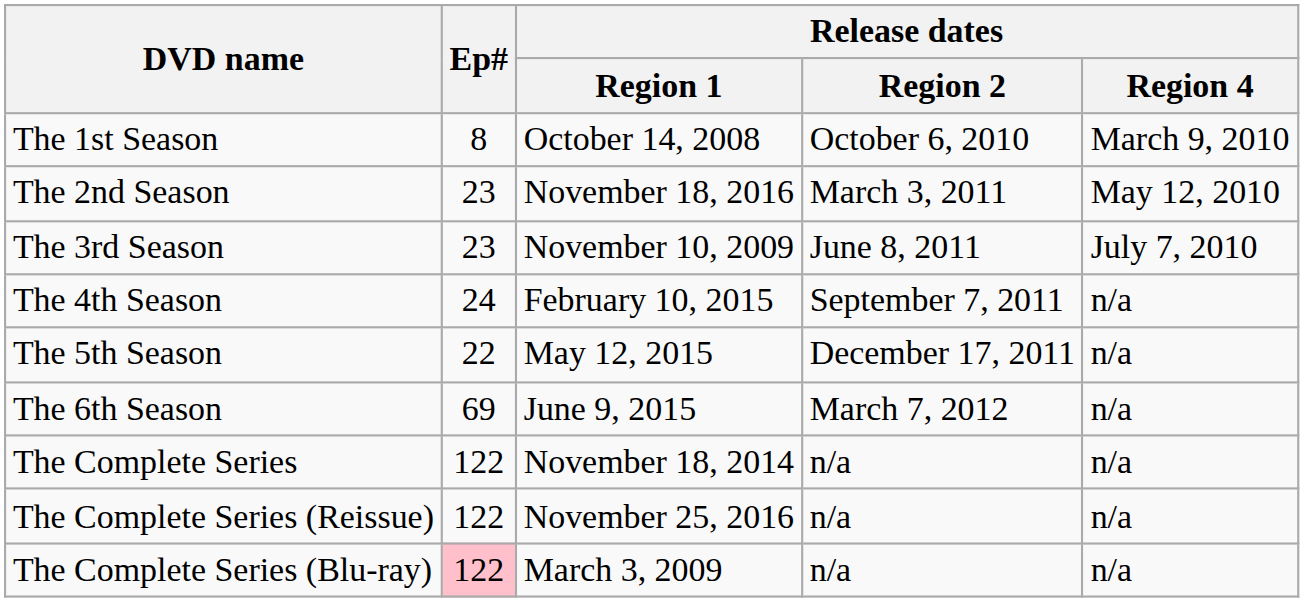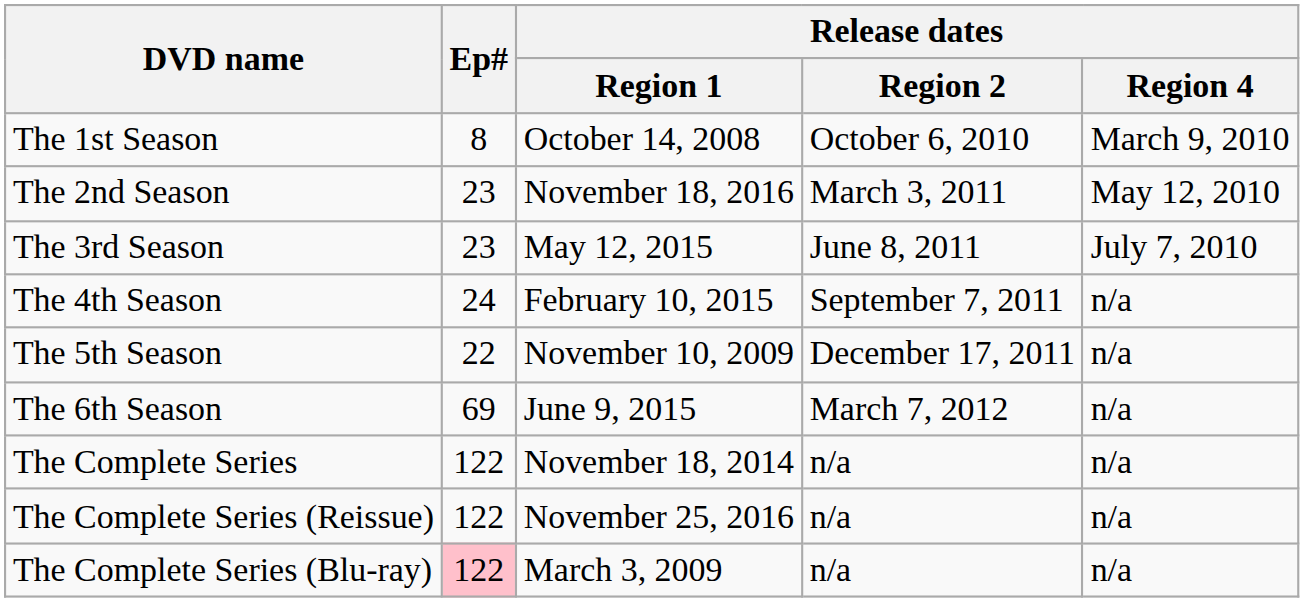The 3rd Season | Release dates / Region 1: November 10, 2009 -> May 12, 2015
The 5th Season | Release dates / Region 1: May 12, 2015 -> November 10, 2009
